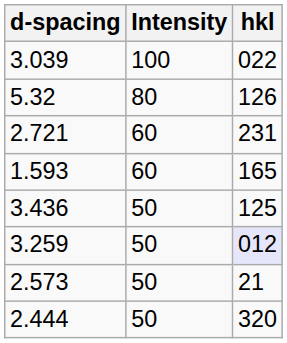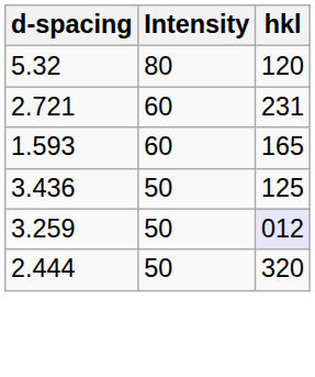- row: 3.039 | 100 | 022
5.32 | hkl: 126 -> 120
- row: 2.573 | 50 | 21
